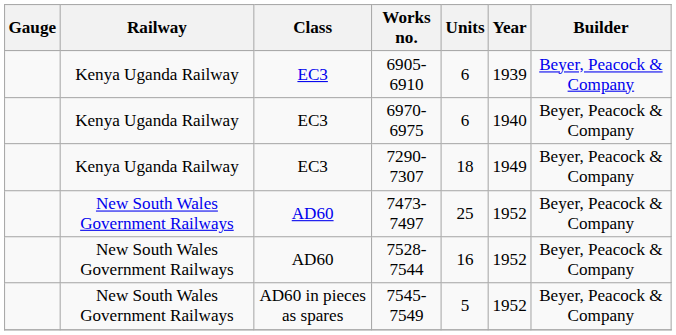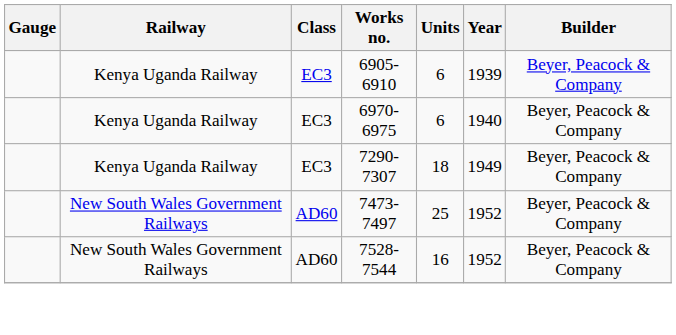- row: New South Wales Government Railways | AD60 in pieces as spares | 7545-7549 | 5 | 1952 | Beyer, Peacock & Company
